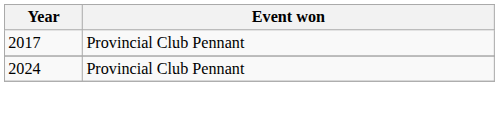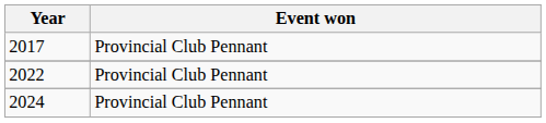+ row: 2022 | Provincial Club Pennant
